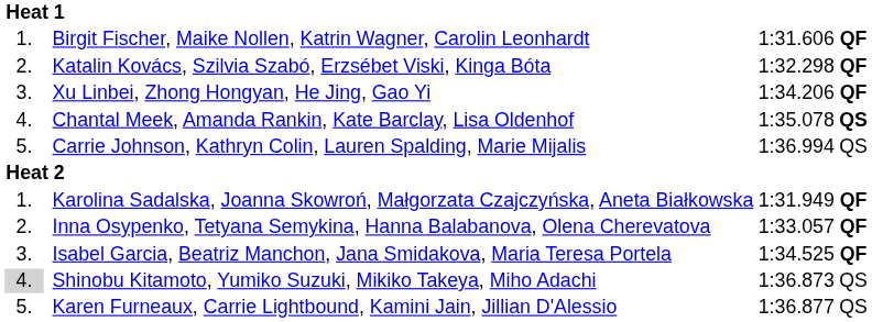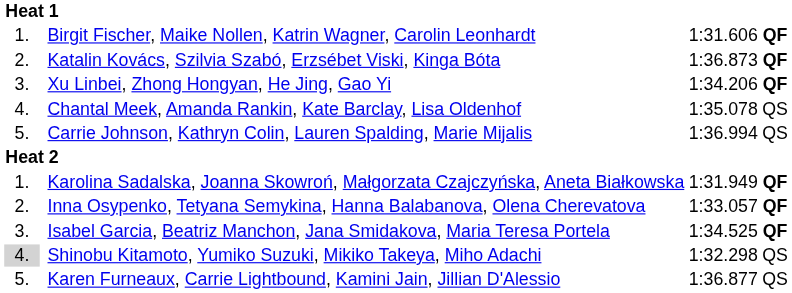Katalin Kovács, Szilvia Szabó, Erzsébet Viski, Kinga Bóta | column 4: 1:32.298 -> 1:36.873
Chantal Meek, Amanda Rankin, Kate Barclay, Lisa Oldenhof | column 5: bold -> normal
Shinobu Kitamoto, Yumiko Suzuki, Mikiko Takeya, Miho Adachi | column 4: 1:36.873 -> 1:32.298
